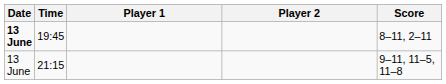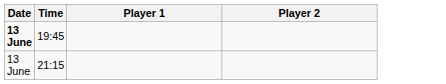- column: Score | 8–11, 2–11 | 9–11, 11–5, 11–8
